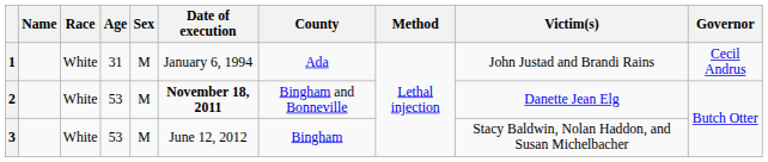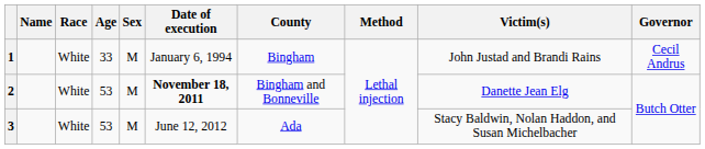1 | Age: 31 -> 33
1 | County: Ada -> Bingham
3 | County: Bingham -> Ada
